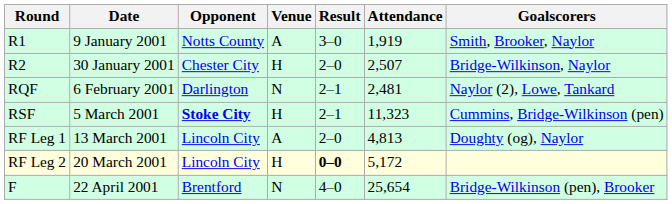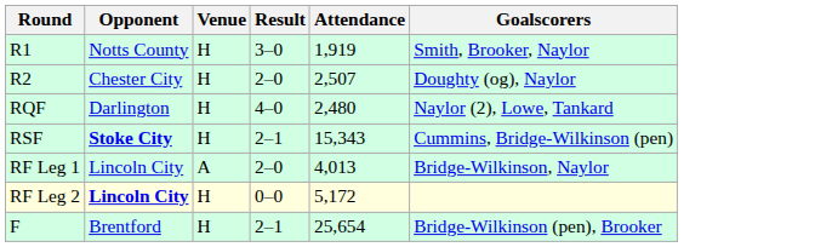- column: Date | 9 January 2001 | 30 January 2001 | 6 February 2001 | 5 March 2001 | 13 March 2001 | 20 March 2001 | 22 April 2001
R1 | Venue: A -> H
R2 | Goalscorers: Bridge-Wilkinson, Naylor -> Doughty (og), Naylor
RQF | Venue: N -> H
RQF | Result: 2–1 -> 4–0
RQF | Attendance: 2,481 -> 2,480
RSF | Attendance: 11,323 -> 15,343
RF Leg 1 | Attendance: 4,813 -> 4,013
RF Leg 1 | Goalscorers: Doughty (og), Naylor -> Bridge-Wilkinson, Naylor
RF Leg 2 | Opponent: normal -> bold
RF Leg 2 | Result: bold -> normal
F | Venue: N -> H
F | Result: 4–0 -> 2–1
